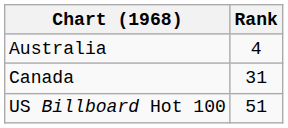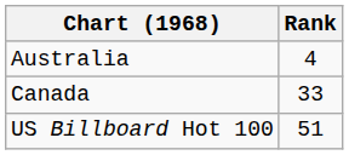Canada | Rank: 31 -> 33
